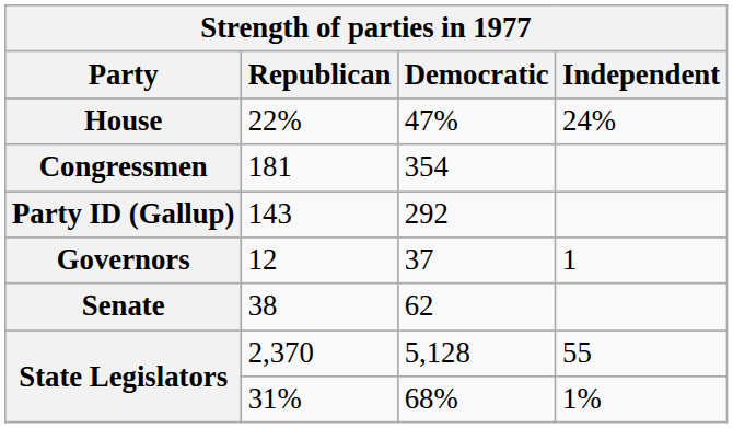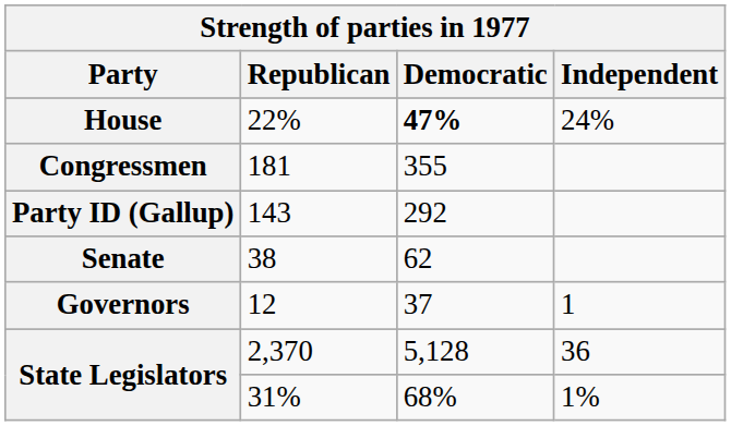22% | Democratic: normal -> bold
181 | Democratic: 354 -> 355
rows swapped: 38 <-> 12
2,370 | Independent: 55 -> 36
